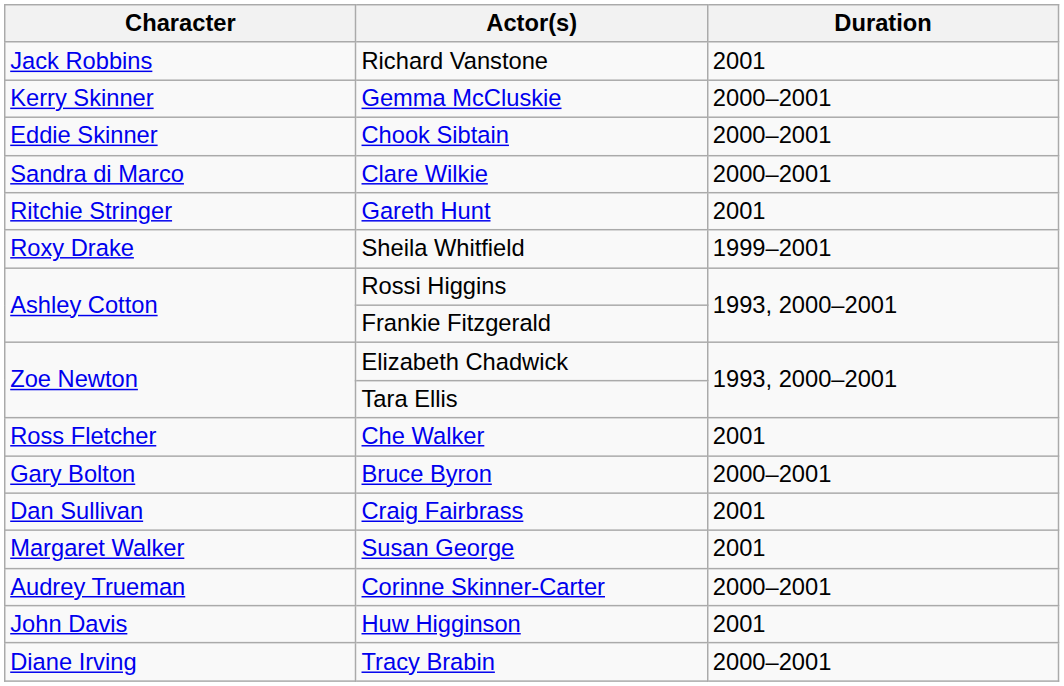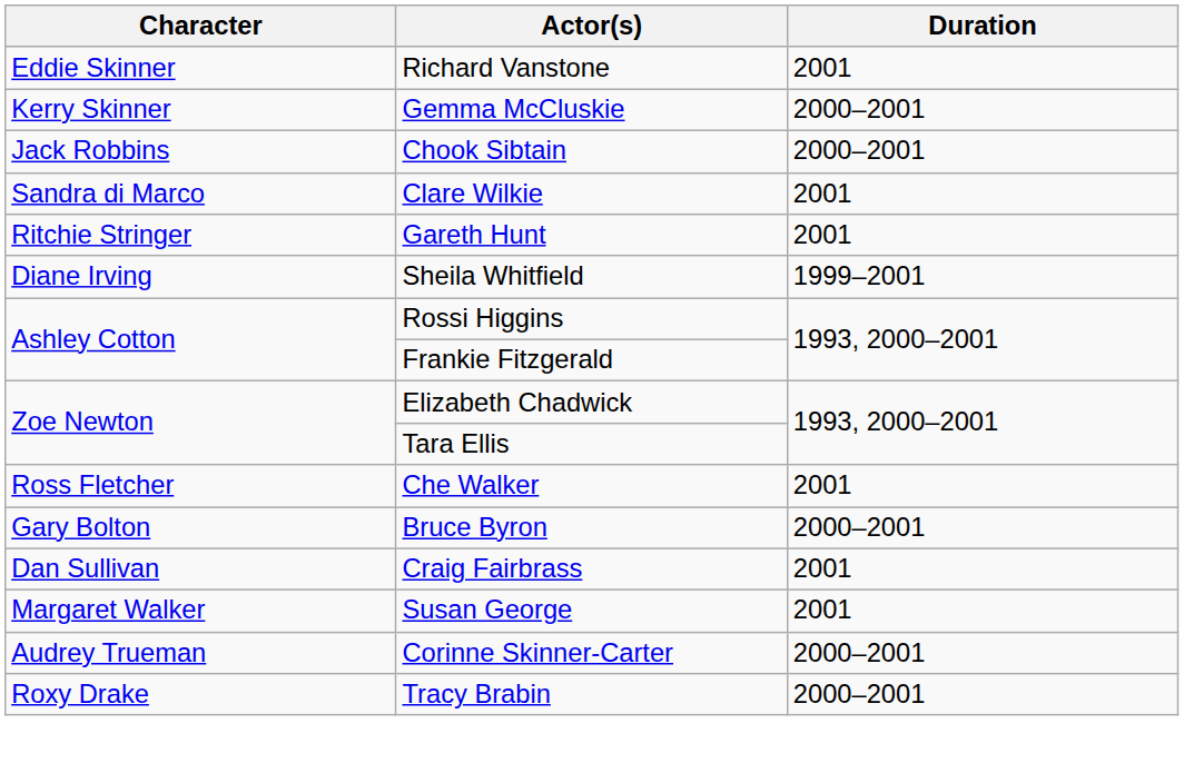Richard Vanstone | Character: Jack Robbins -> Eddie Skinner
Chook Sibtain | Character: Eddie Skinner -> Jack Robbins
Clare Wilkie | Duration: 2000–2001 -> 2001
Sheila Whitfield | Character: Roxy Drake -> Diane Irving
- row: John Davis | Huw Higginson | 2001
Tracy Brabin | Character: Diane Irving -> Roxy Drake
